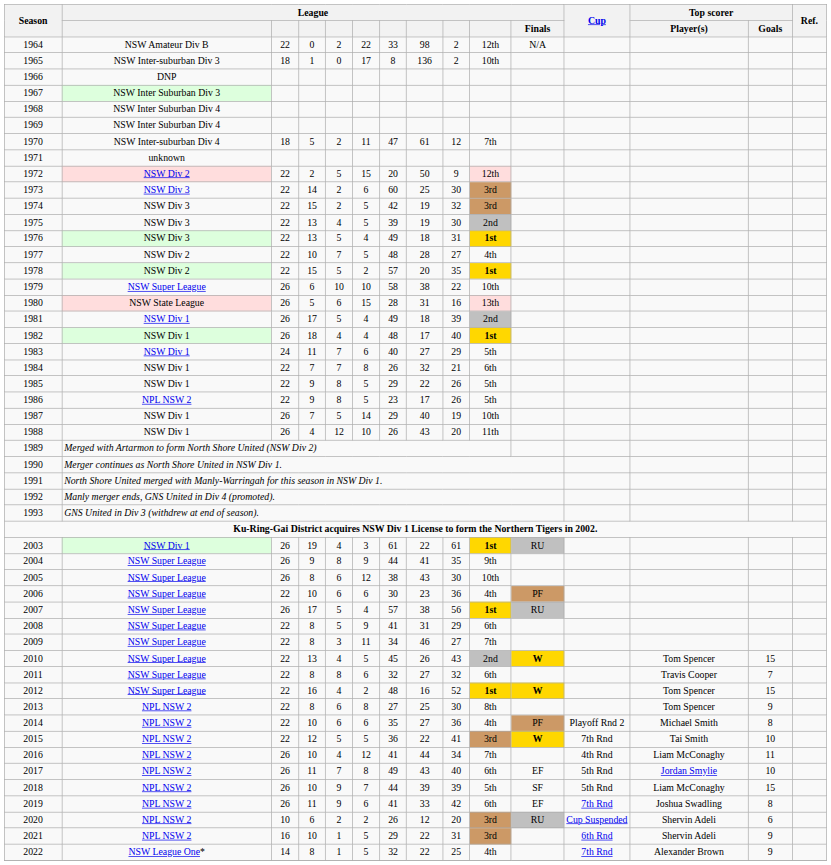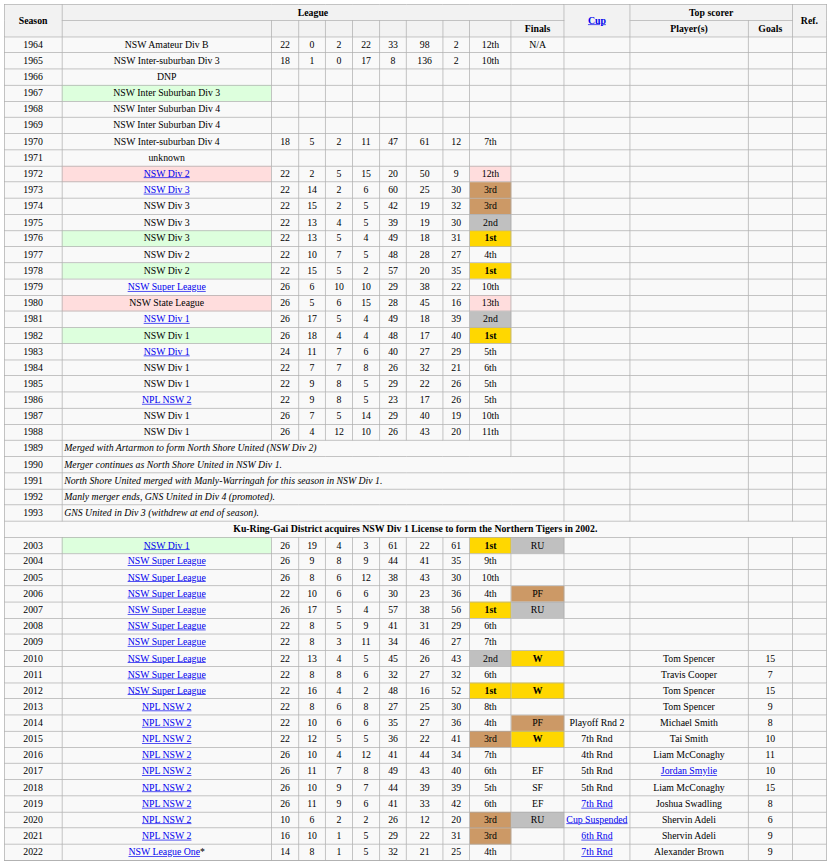1979 | column 7: 58 -> 29
1980 | column 8: 31 -> 45
2022 | column 8: 22 -> 21
